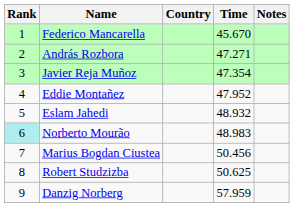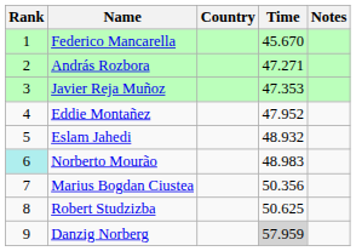Javier Reja Muñoz | Time: 47.354 -> 47.353
Marius Bogdan Ciustea | Time: 50.456 -> 50.356
Danzig Norberg | Time: no background -> lightgrey background
